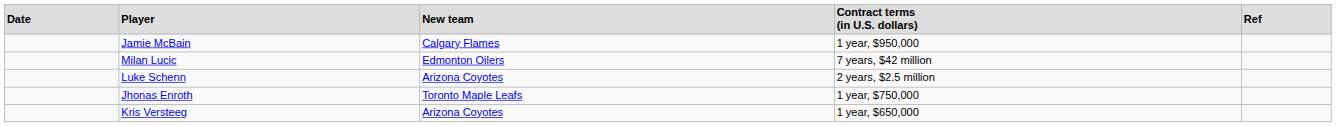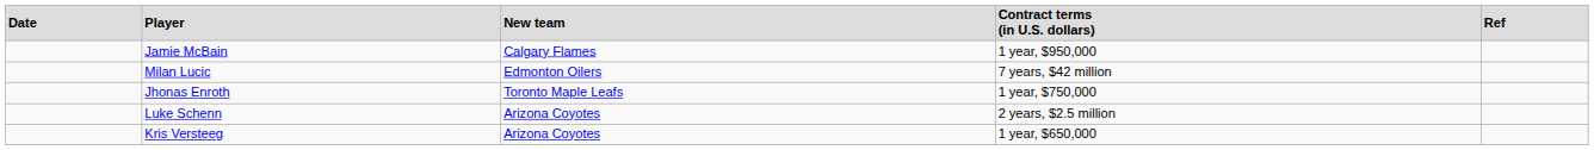rows swapped: Luke Schenn <-> Jhonas Enroth
